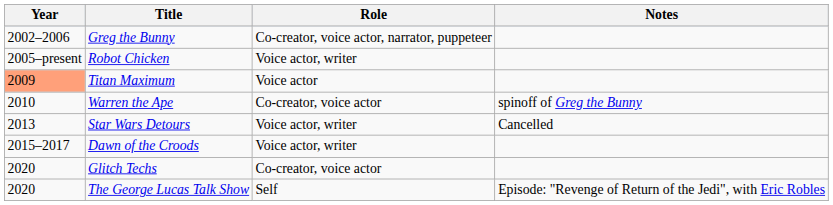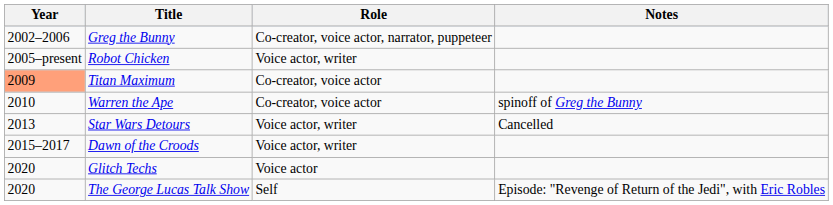Titan Maximum | Role: Voice actor -> Co-creator, voice actor
Glitch Techs | Role: Co-creator, voice actor -> Voice actor
